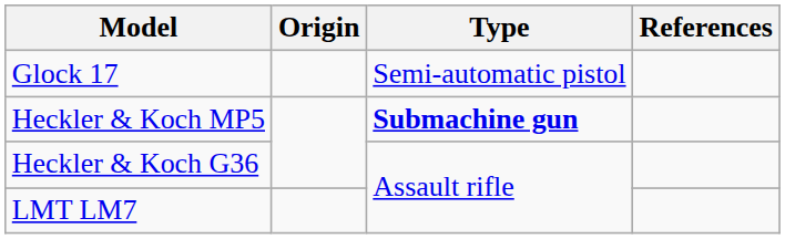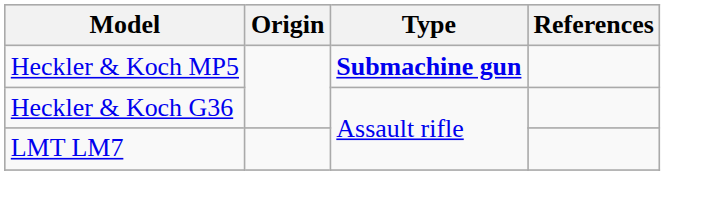- row: Glock 17 | Semi-automatic pistol
